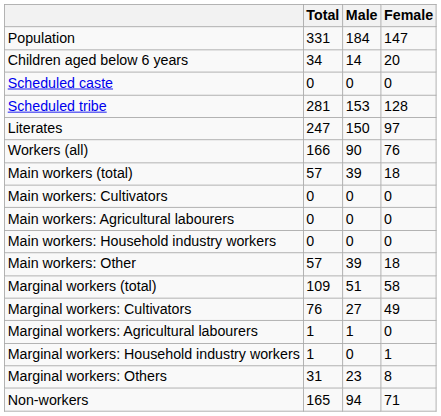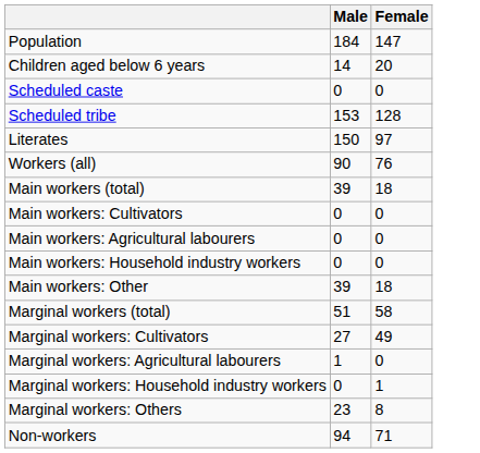- column: Total | 331 | 34 | 0 | 281 | 247 | 166 | 57 | 0 | 0 | 0 | 57 | 109 | 76 | 1 | 1 | 31 | 165
